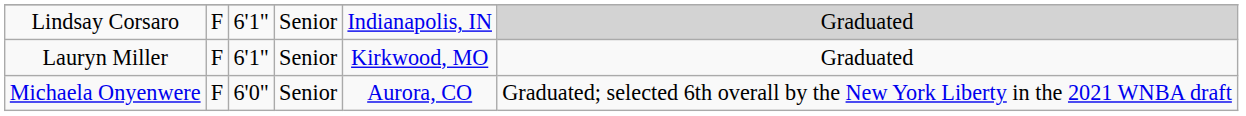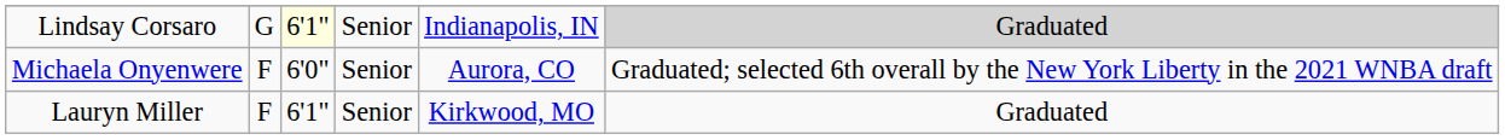Lindsay Corsaro | column 2: F -> G
Lindsay Corsaro | column 3: no background -> lightyellow background
rows swapped: Michaela Onyenwere <-> Lauryn Miller
